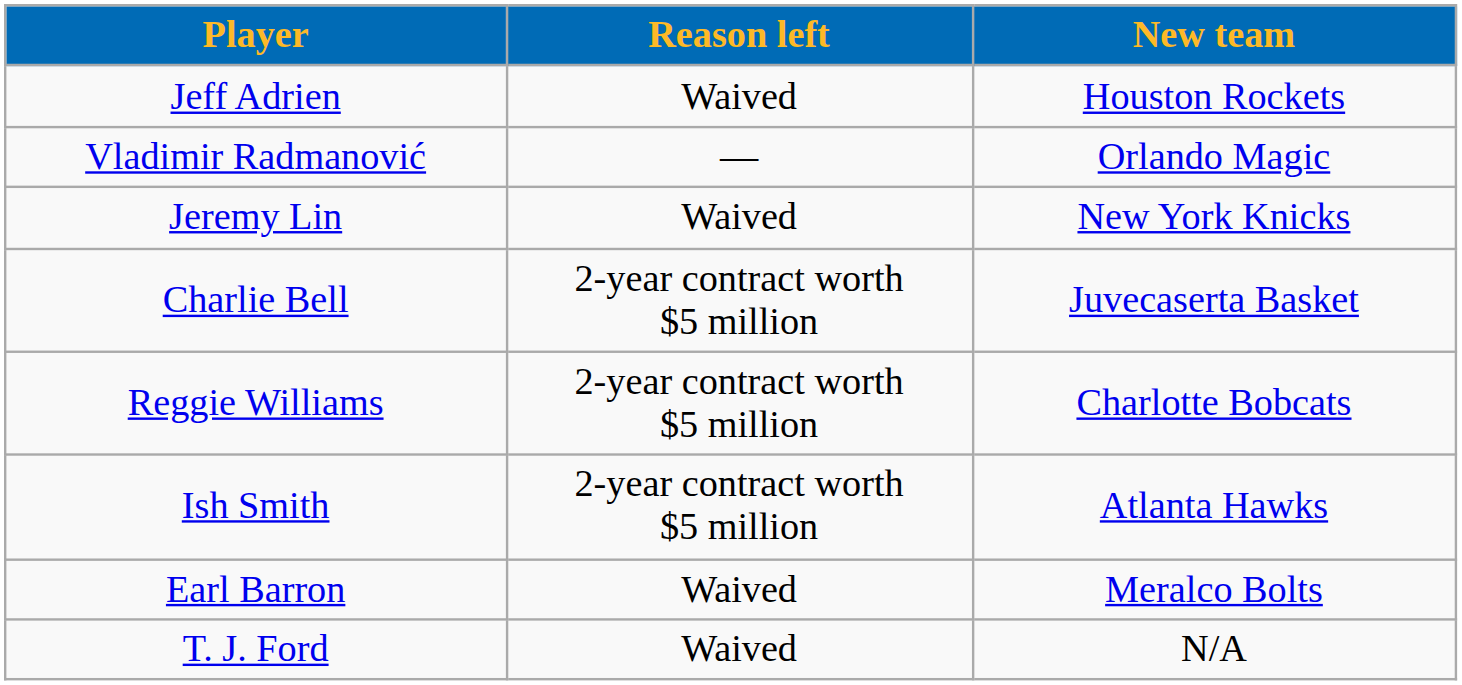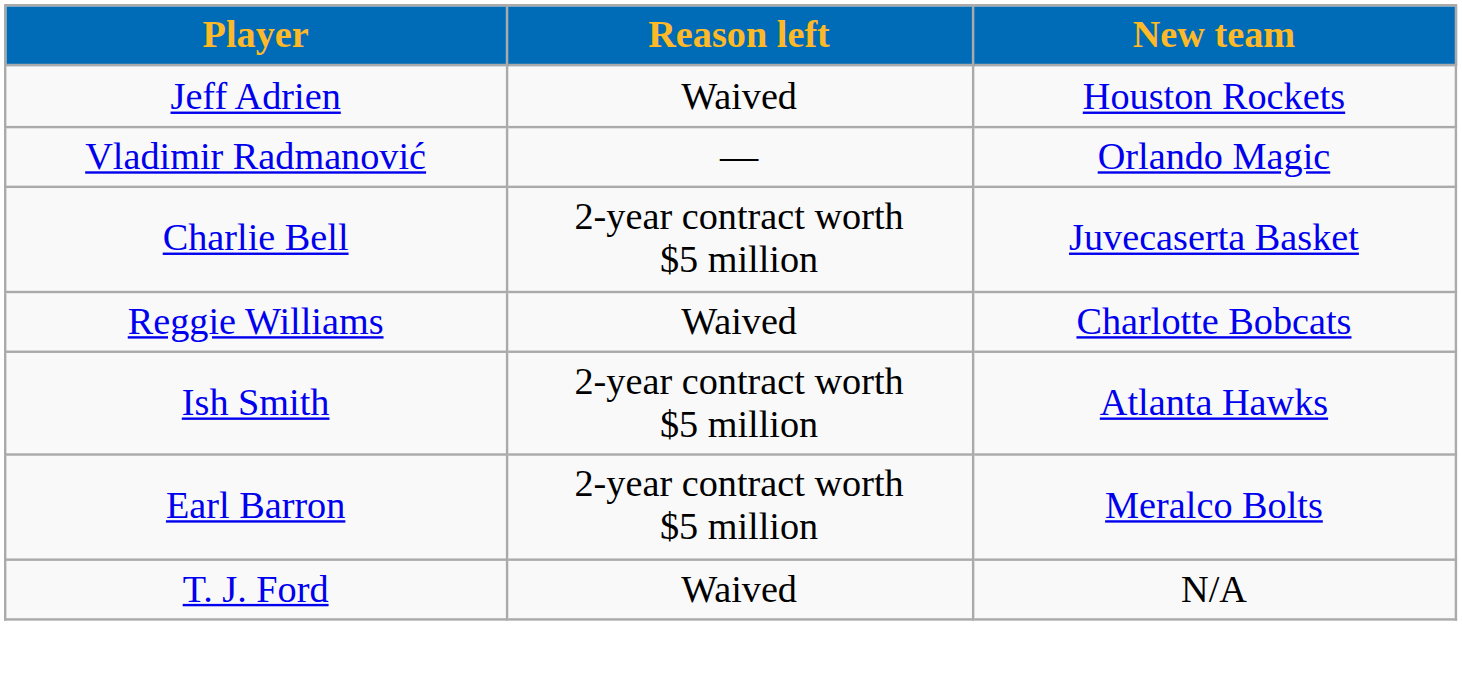- row: Jeremy Lin | Waived | New York Knicks
Reggie Williams | Reason left: 2-year contract worth $5 million -> Waived
Earl Barron | Reason left: Waived -> 2-year contract worth $5 million
